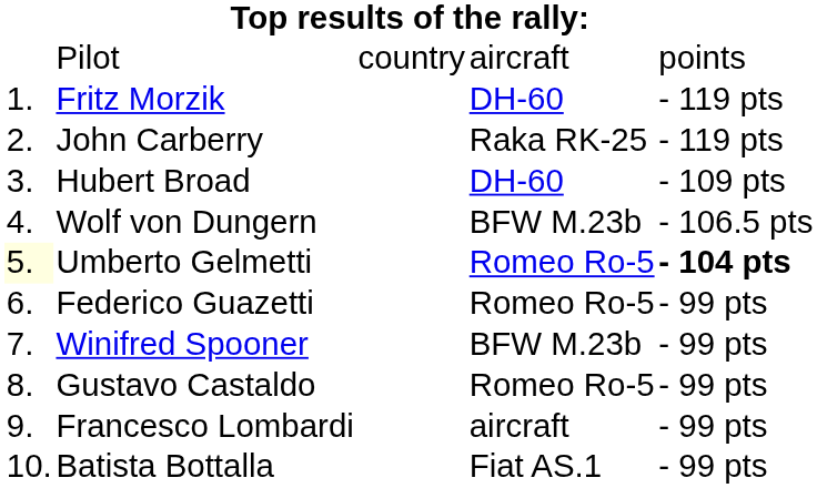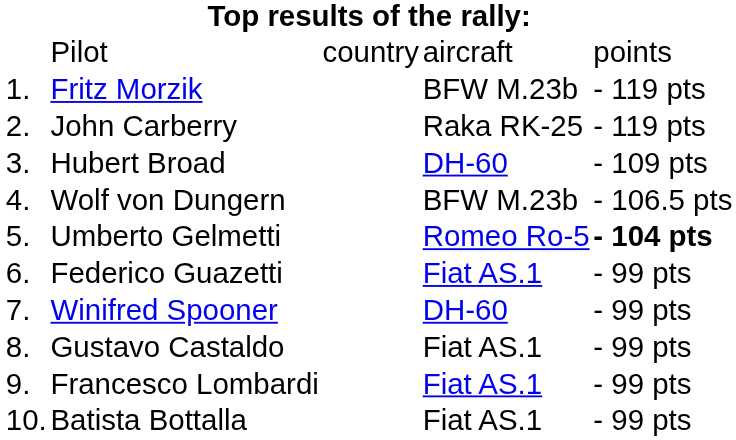Fritz Morzik | column 4: DH-60 -> BFW M.23b
Umberto Gelmetti | column 1: lightyellow background -> no background
Federico Guazetti | column 4: Romeo Ro-5 -> Fiat AS.1
Winifred Spooner | column 4: BFW M.23b -> DH-60
Gustavo Castaldo | column 4: Romeo Ro-5 -> Fiat AS.1
Francesco Lombardi | column 4: aircraft -> Fiat AS.1
